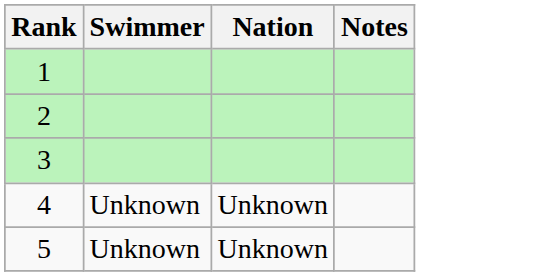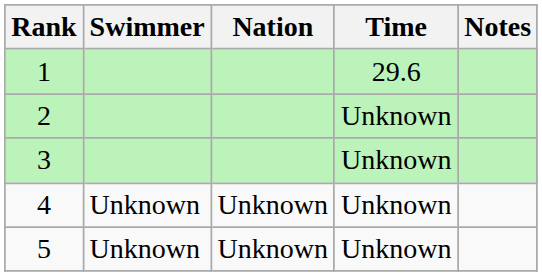+ column: Time | 29.6 | Unknown | Unknown | Unknown | Unknown
